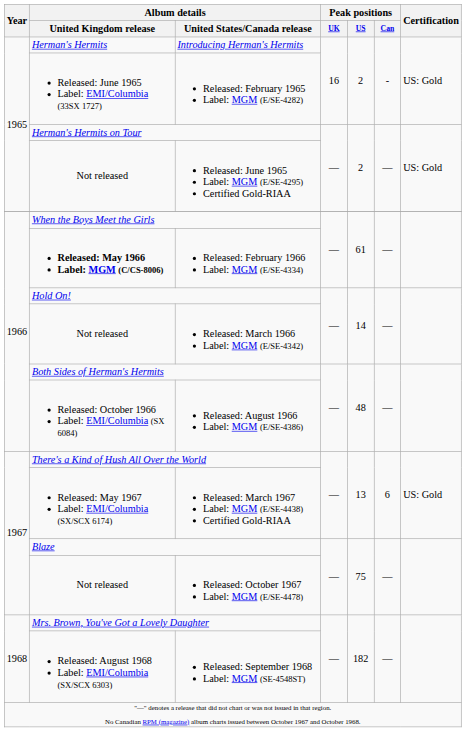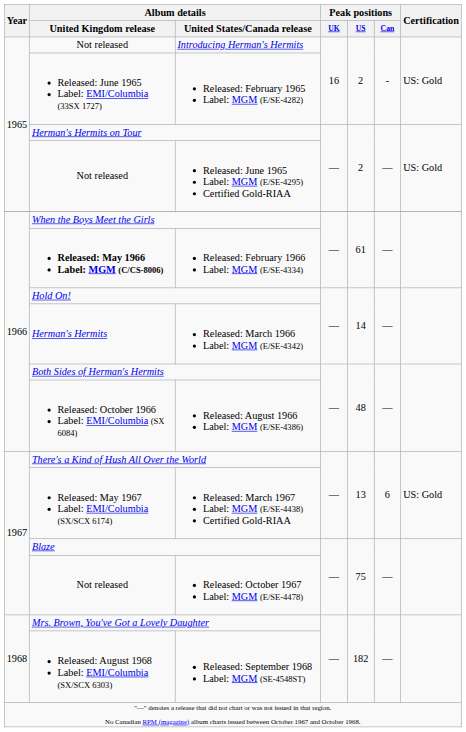Introducing Herman's Hermits | Album details / United Kingdom release: Herman's Hermits -> Not released
Released: March 1966 Label: MGM (E/SE-4342) | Album details / United Kingdom release: Not released -> Herman's Hermits
